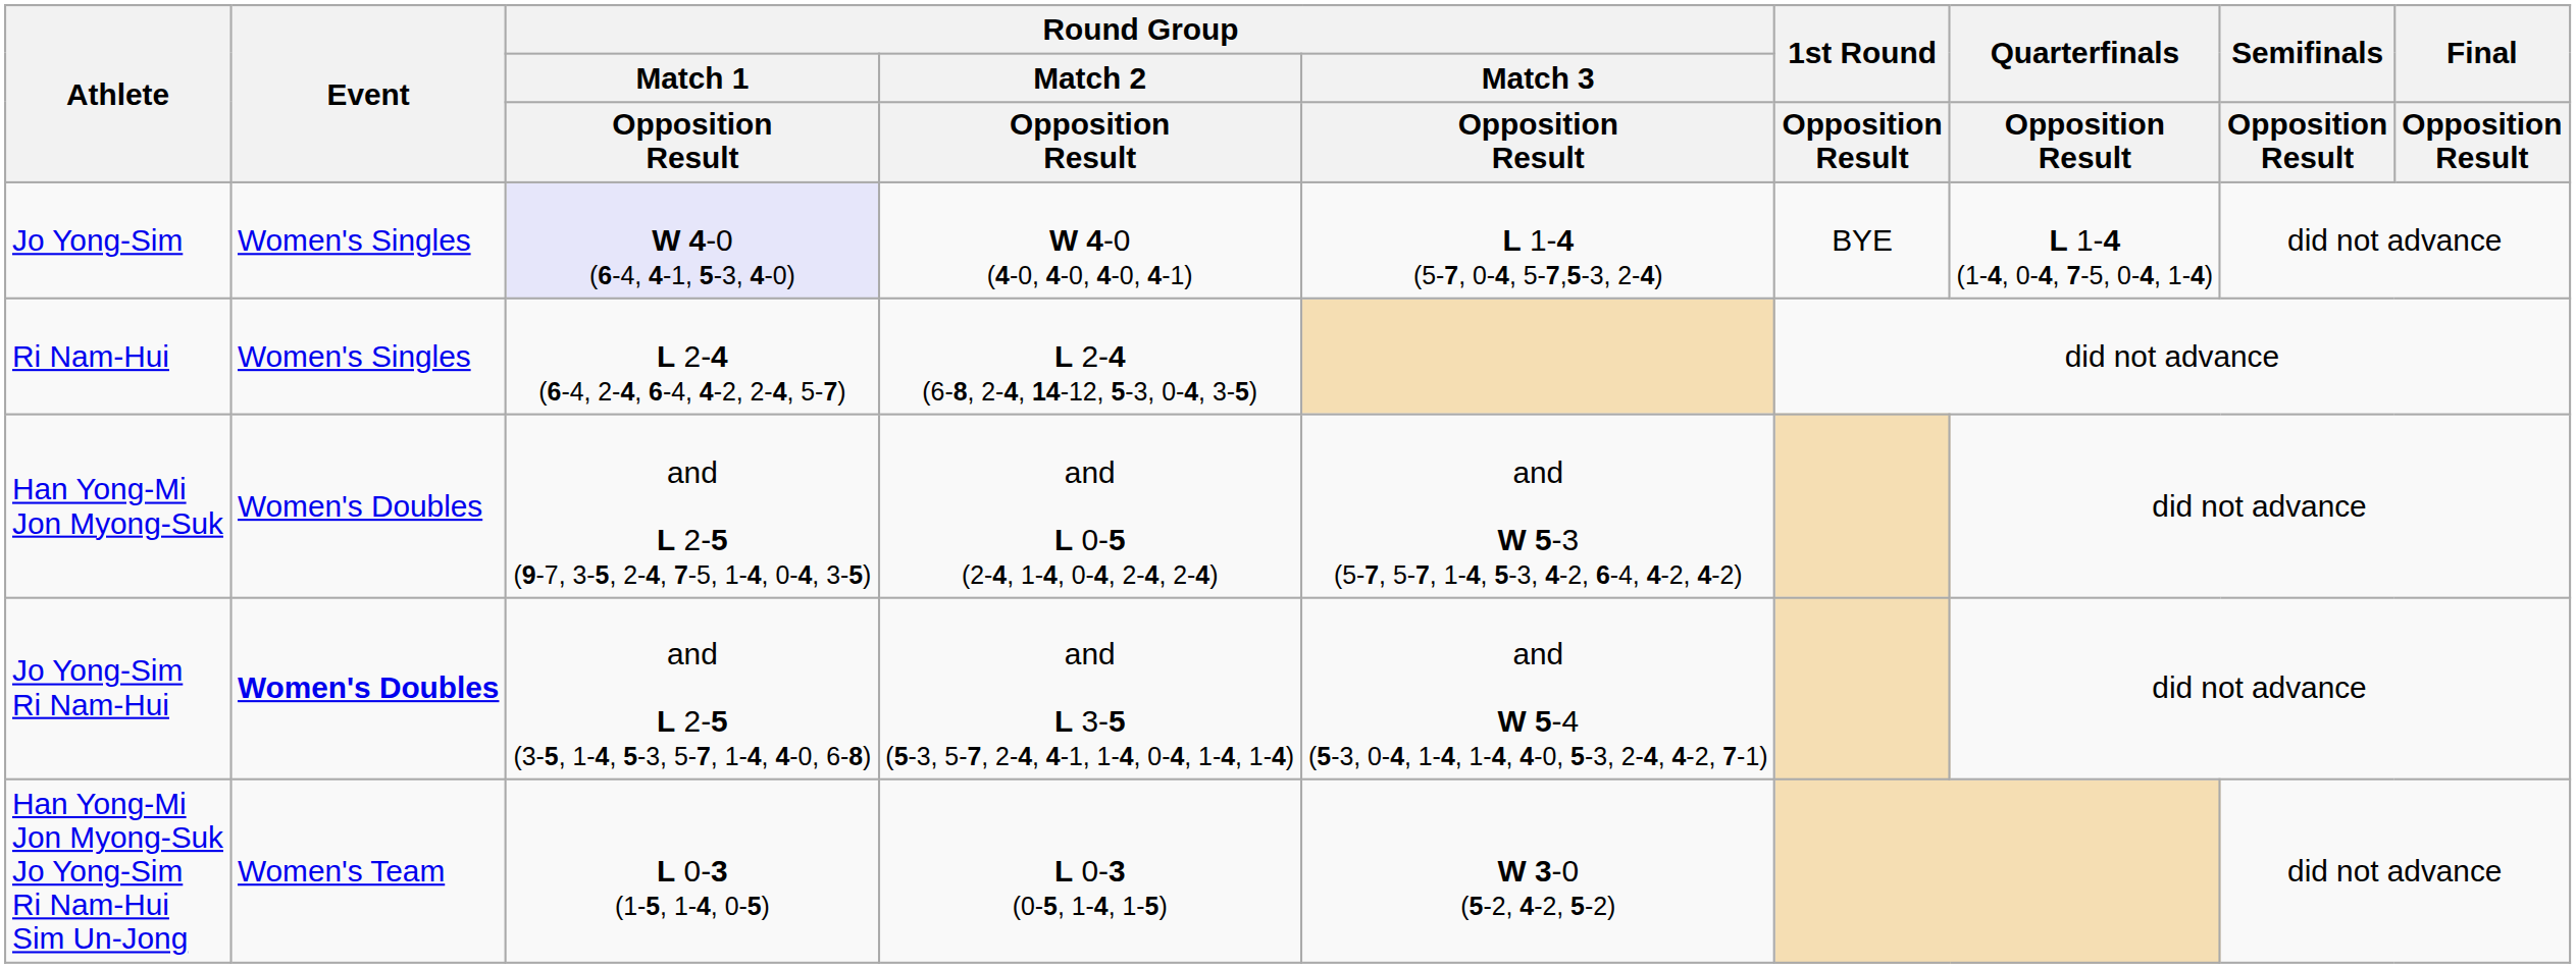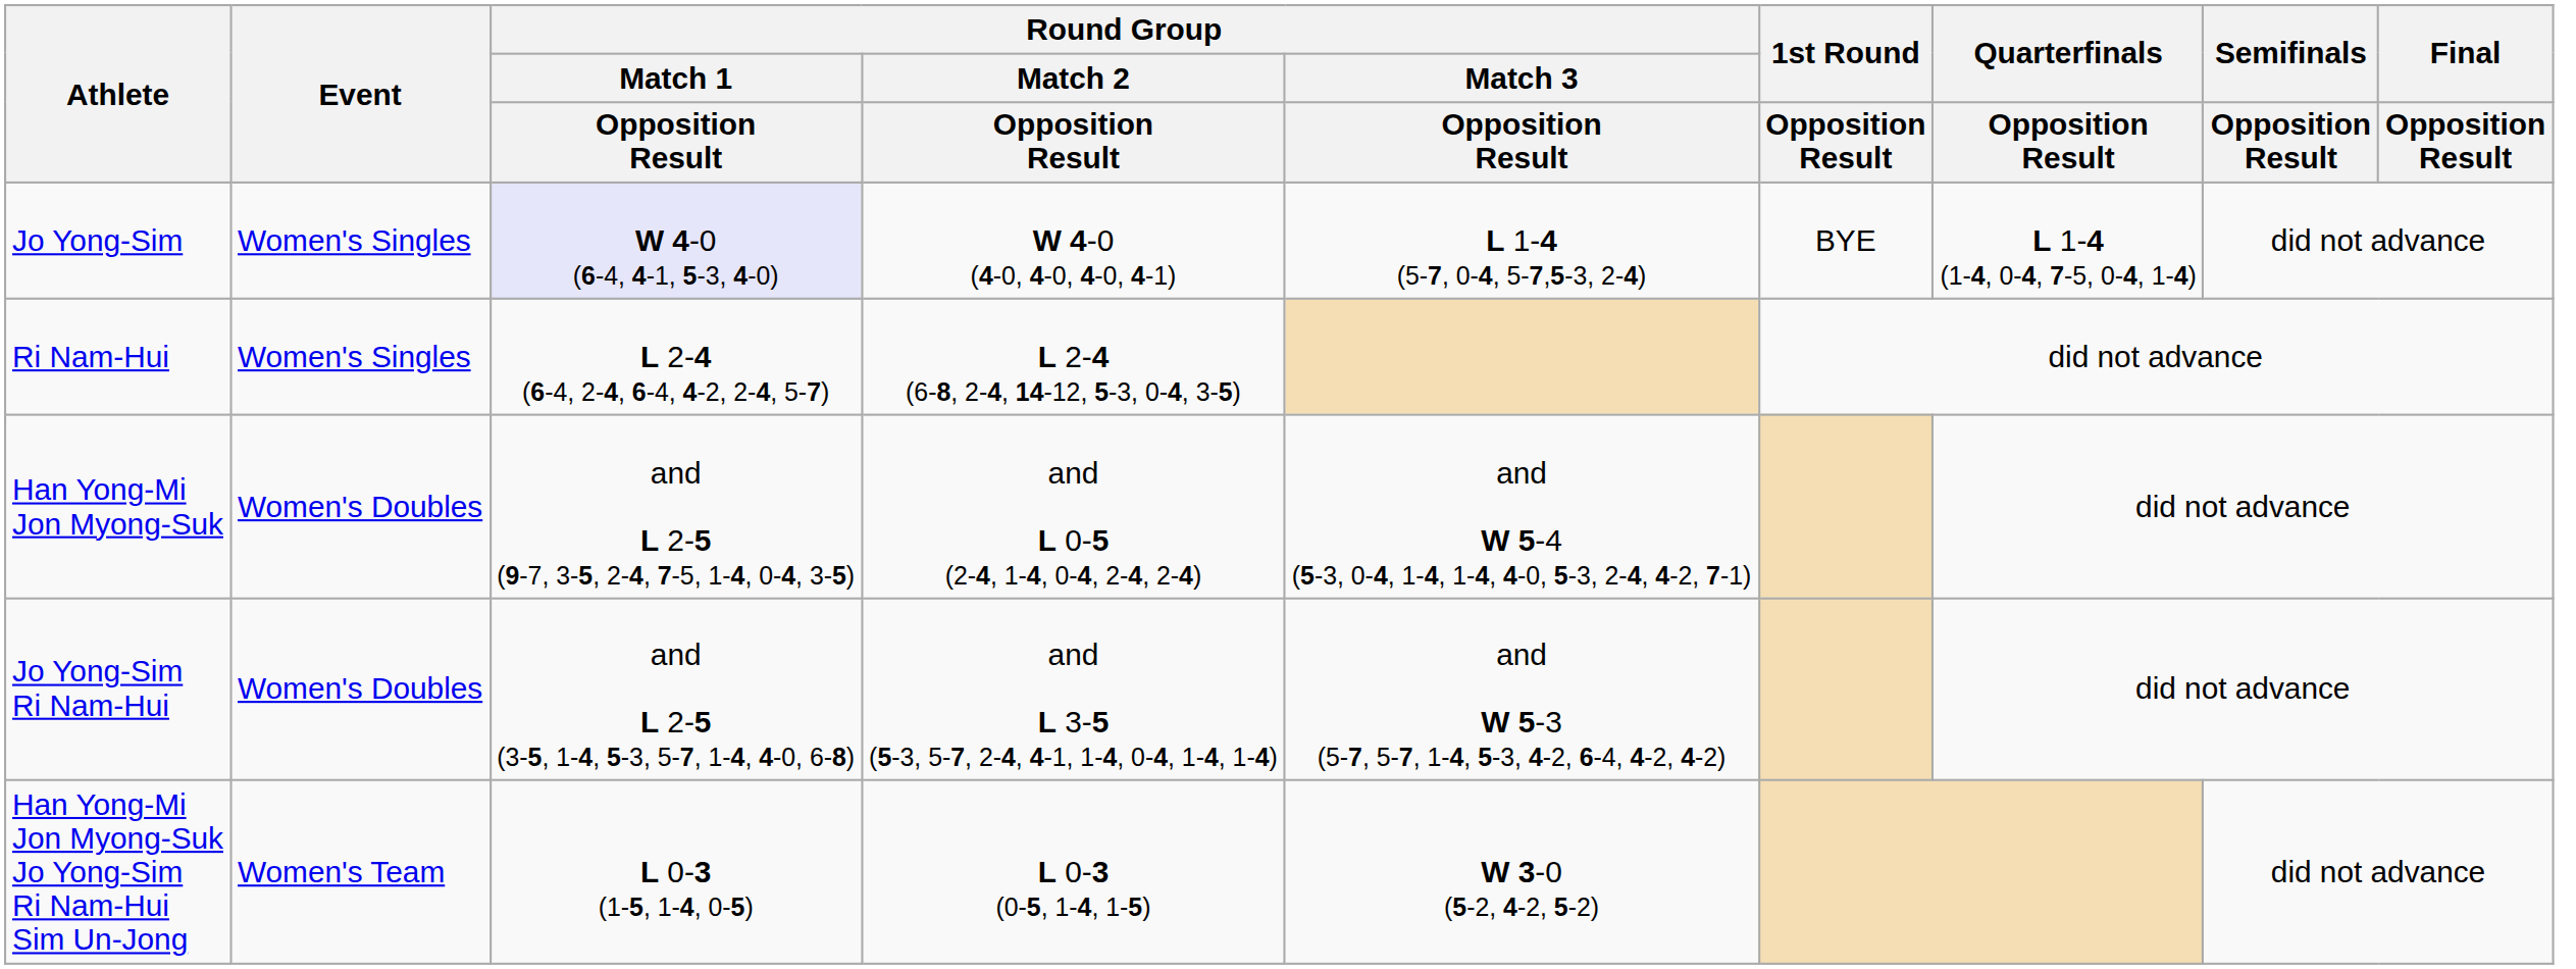Han Yong-Mi Jon Myong-Suk | Round Group / Match 3 / Opposition Result: and W 5-3 (5-7, 5-7, 1-4, 5-3, 4-2, 6-4, 4-2, 4-2) -> and W 5-4 (5-3, 0-4, 1-4, 1-4, 4-0, 5-3, 2-4, 4-2, 7-1)
Jo Yong-Sim Ri Nam-Hui | Event: bold -> normal
Jo Yong-Sim Ri Nam-Hui | Round Group / Match 3 / Opposition Result: and W 5-4 (5-3, 0-4, 1-4, 1-4, 4-0, 5-3, 2-4, 4-2, 7-1) -> and W 5-3 (5-7, 5-7, 1-4, 5-3, 4-2, 6-4, 4-2, 4-2)
